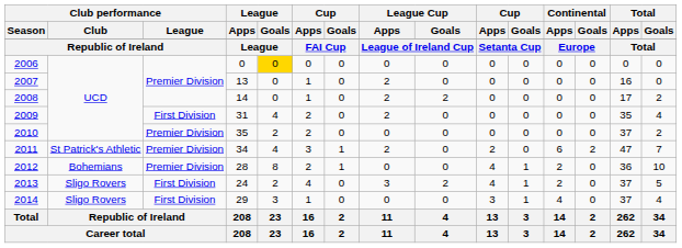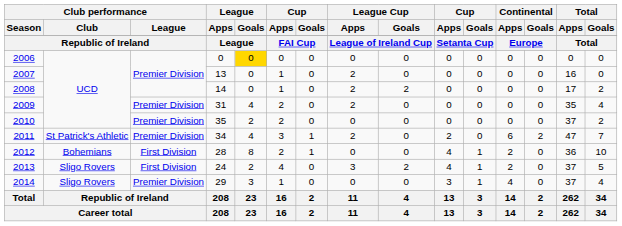2009 | Club performance / League: First Division -> Premier Division
2012 | Club performance / League: Premier Division -> First Division
2014 | Club performance / League: First Division -> Premier Division
